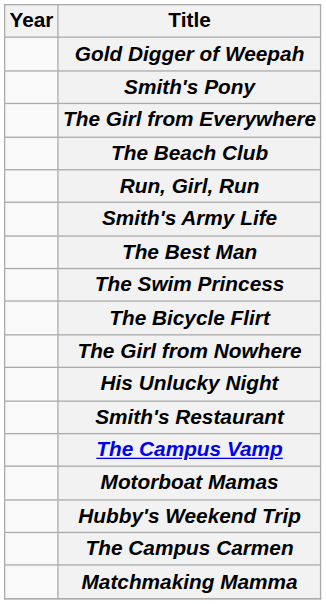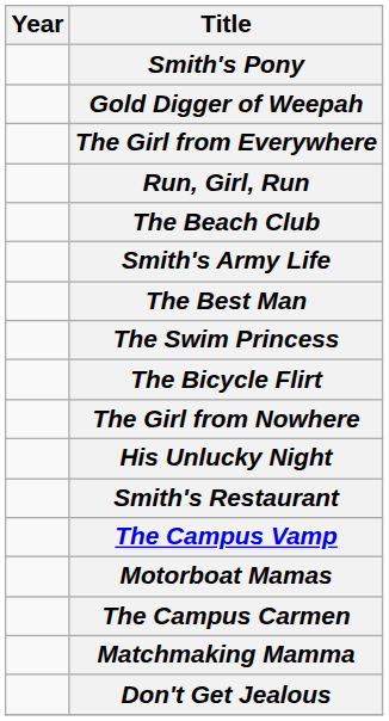rows swapped: Smith's Pony <-> Gold Digger of Weepah
rows swapped: Run, Girl, Run <-> The Beach Club
- row: Hubby's Weekend Trip
+ row: Don't Get Jealous
